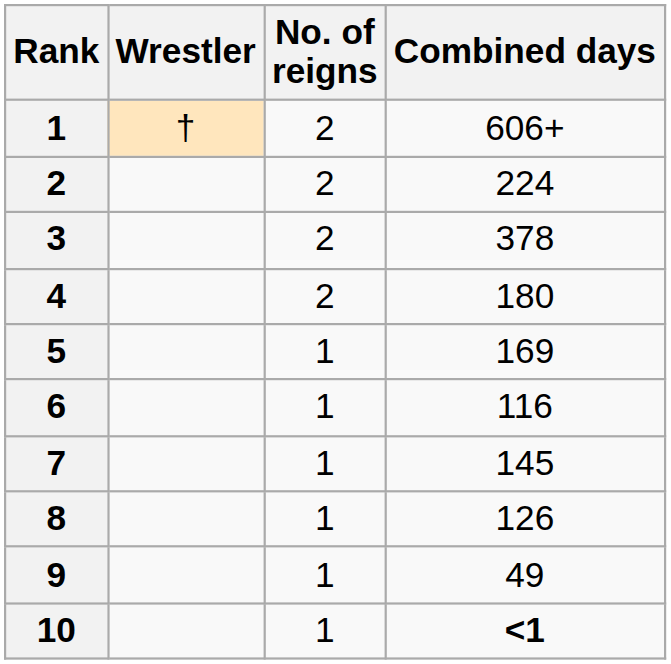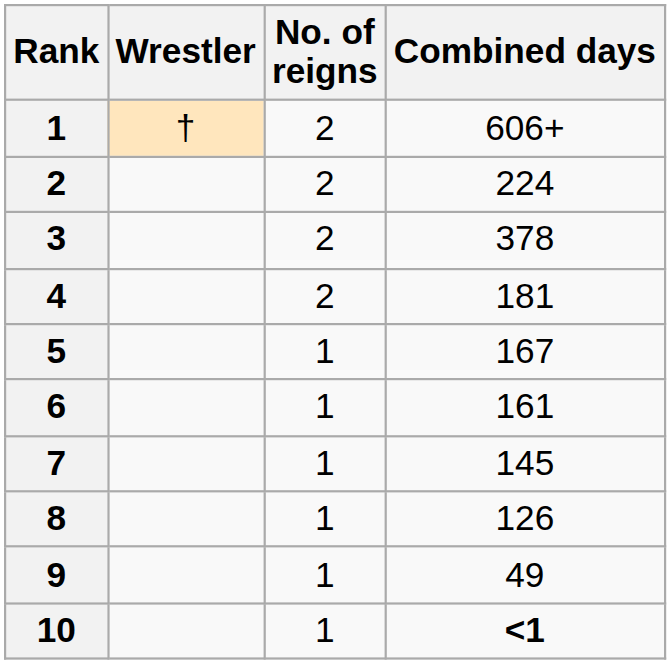4 | Combined days: 180 -> 181
5 | Combined days: 169 -> 167
6 | Combined days: 116 -> 161
